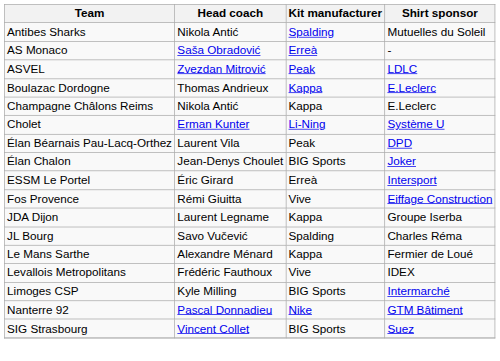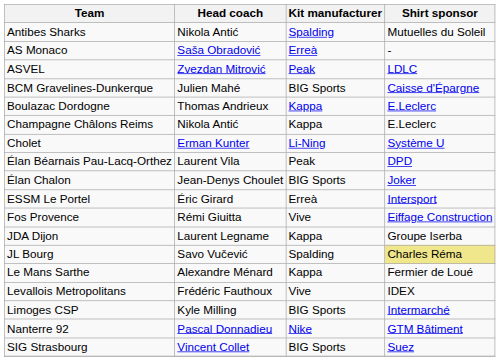+ row: BCM Gravelines-Dunkerque | Julien Mahé | BIG Sports | Caisse d'Épargne
JL Bourg | Shirt sponsor: no background -> khaki background
